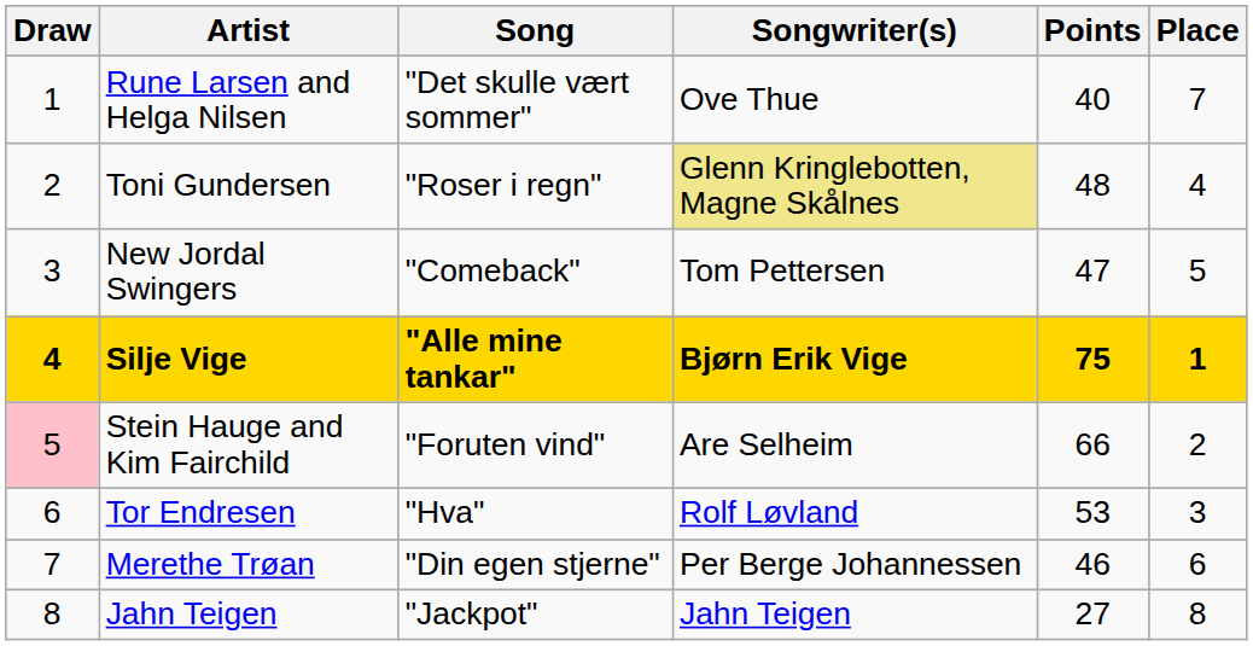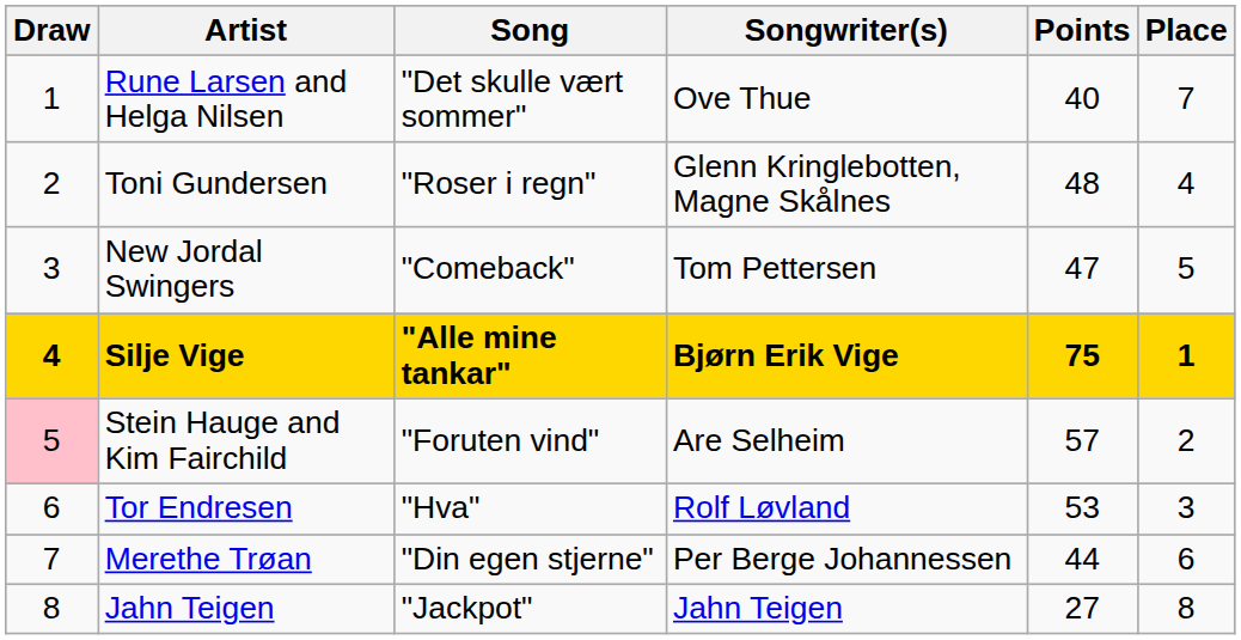Toni Gundersen | Songwriter(s): khaki background -> no background
Stein Hauge and Kim Fairchild | Points: 66 -> 57
Merethe Trøan | Points: 46 -> 44
